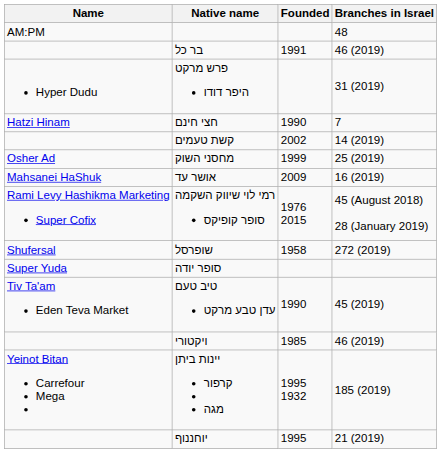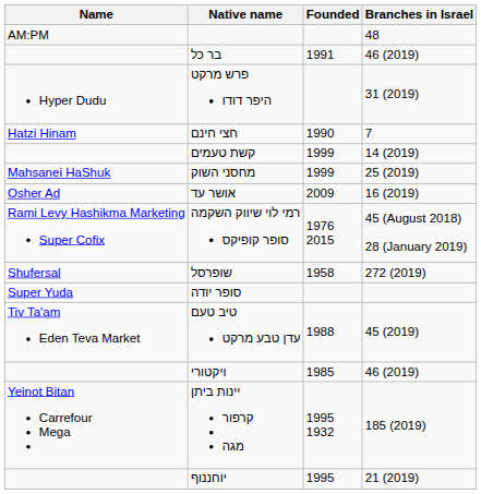קשת טעמים | Founded: 2002 -> 1999
מחסני השוק | Name: Osher Ad -> Mahsanei HaShuk
אושר עד | Name: Mahsanei HaShuk -> Osher Ad
טיב טעם עדן טבע מרקט | Founded: 1990 -> 1988
